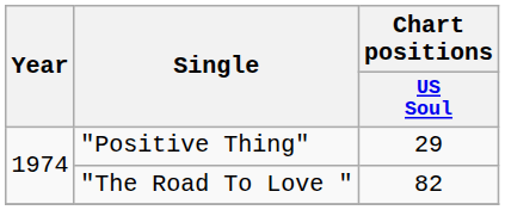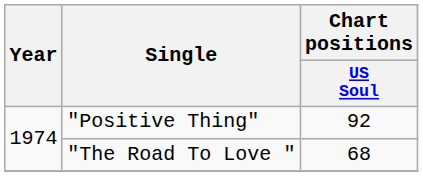"Positive Thing" | Chart positions / US Soul: 29 -> 92
"The Road To Love " | Chart positions / US Soul: 82 -> 68
